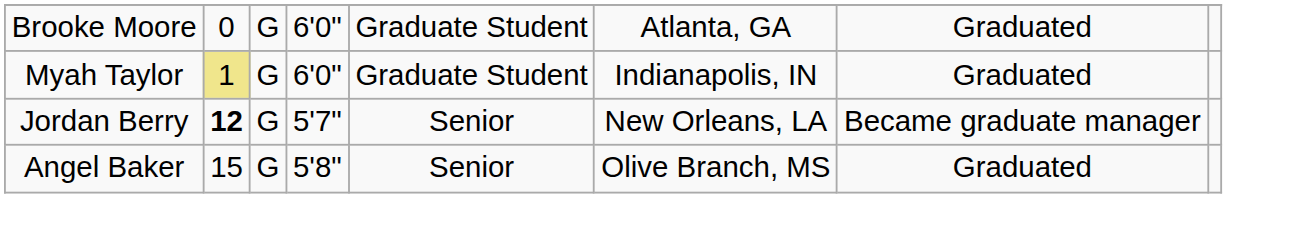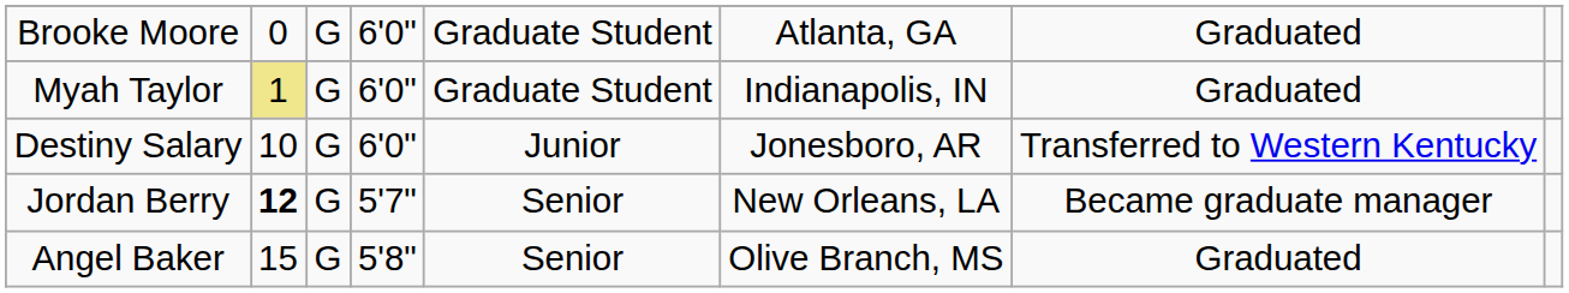+ row: Destiny Salary | 10 | G | 6'0" | Junior | Jonesboro, AR | Transferred to Western Kentucky
